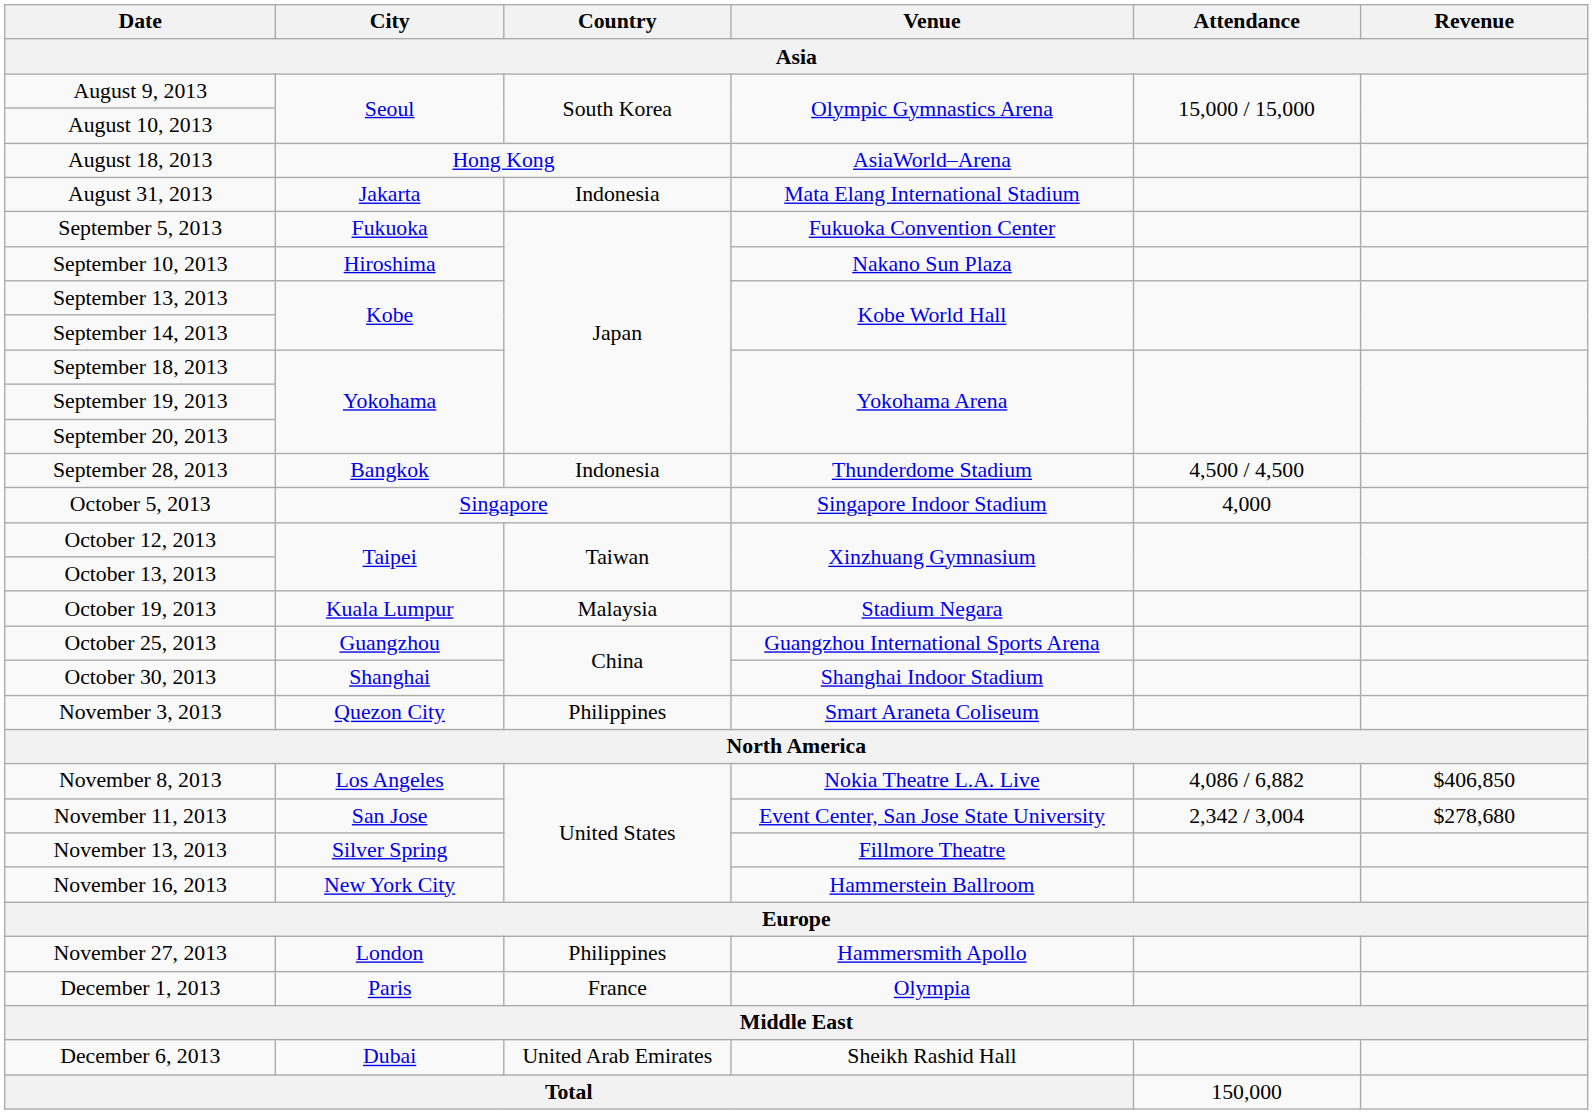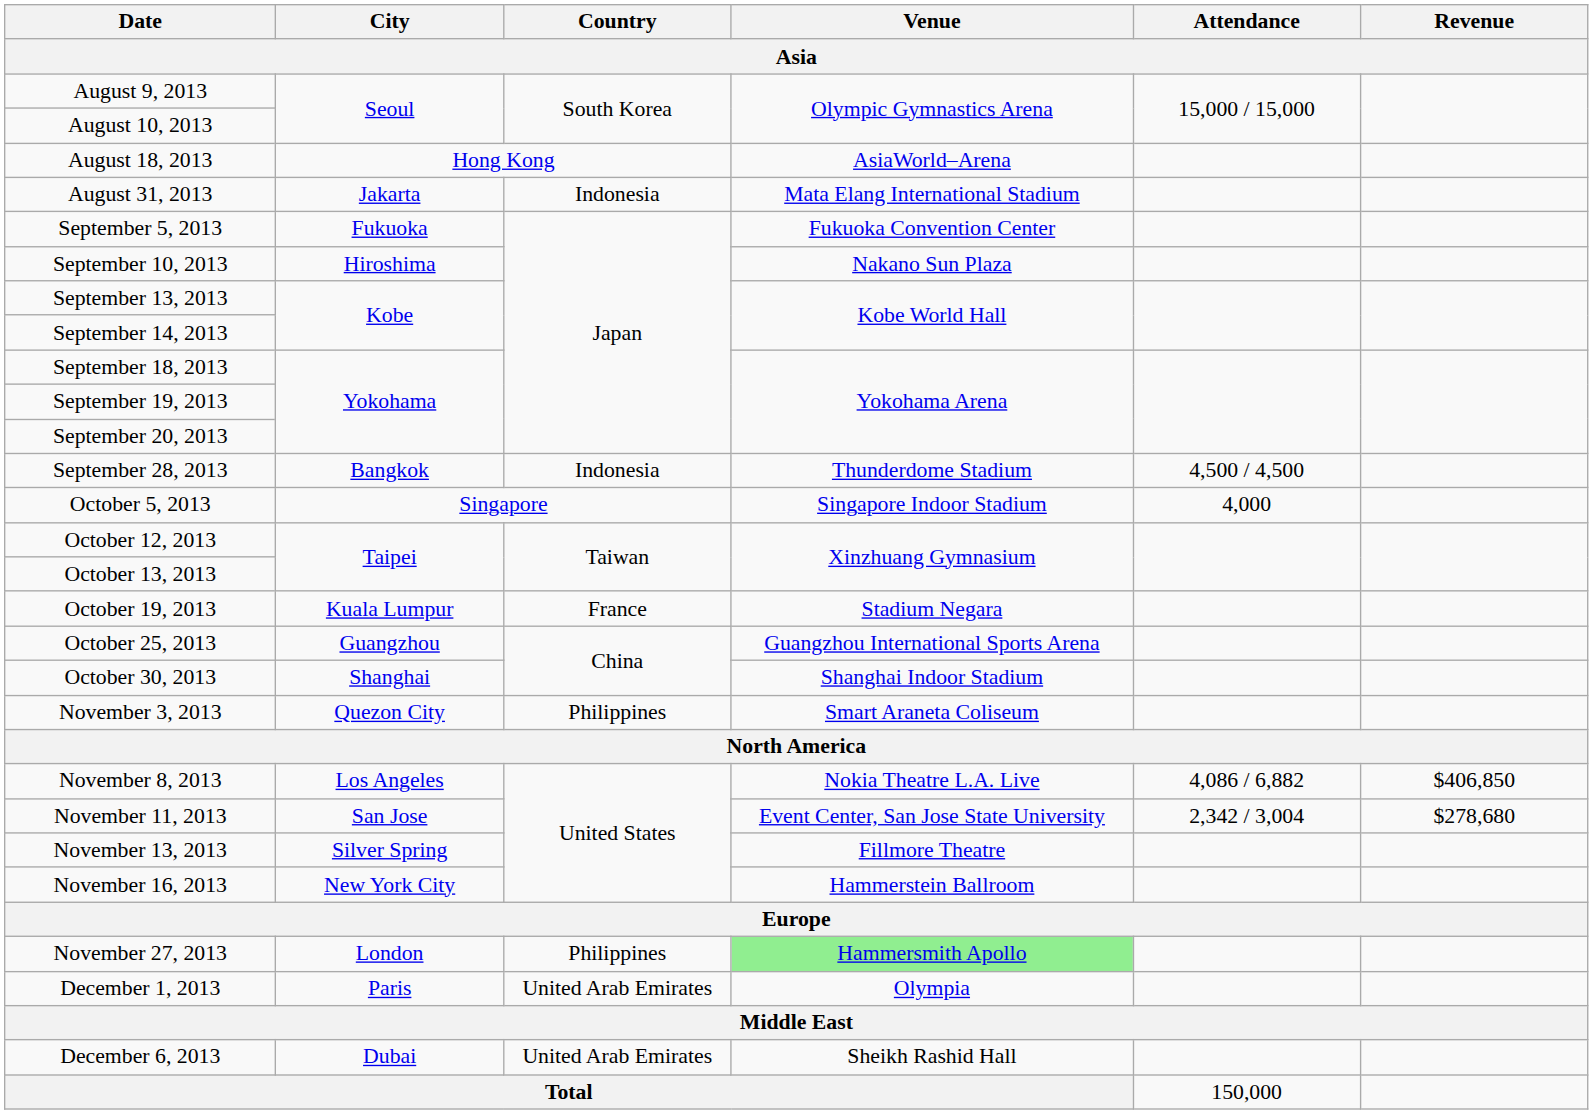October 19, 2013 | Country: Malaysia -> France
November 27, 2013 | Venue: no background -> lightgreen background
December 1, 2013 | Country: France -> United Arab Emirates
